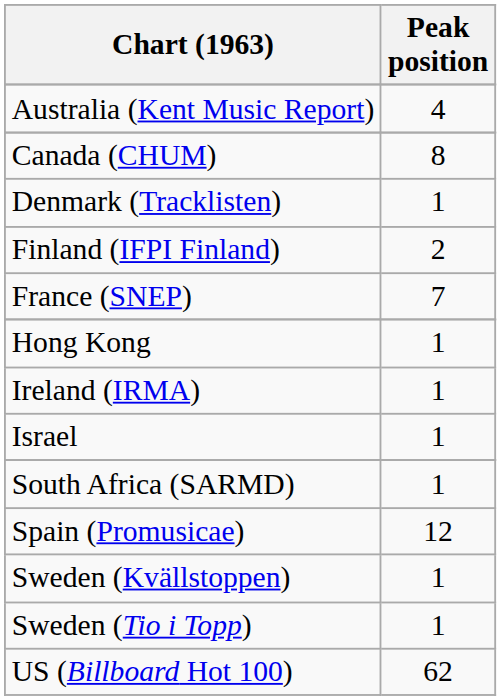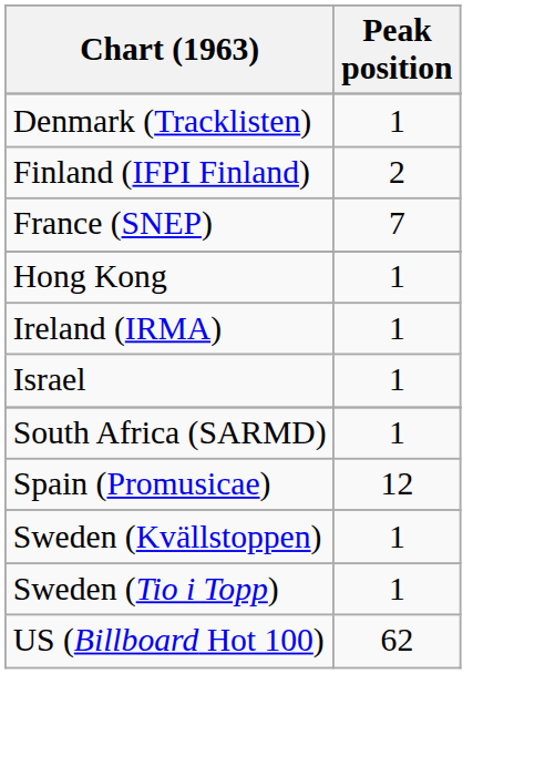- row: Australia (Kent Music Report) | 4
- row: Canada (CHUM) | 8
